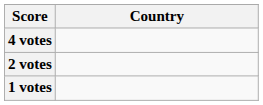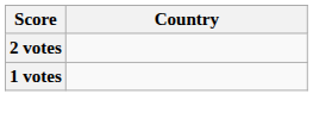- row: 4 votes
